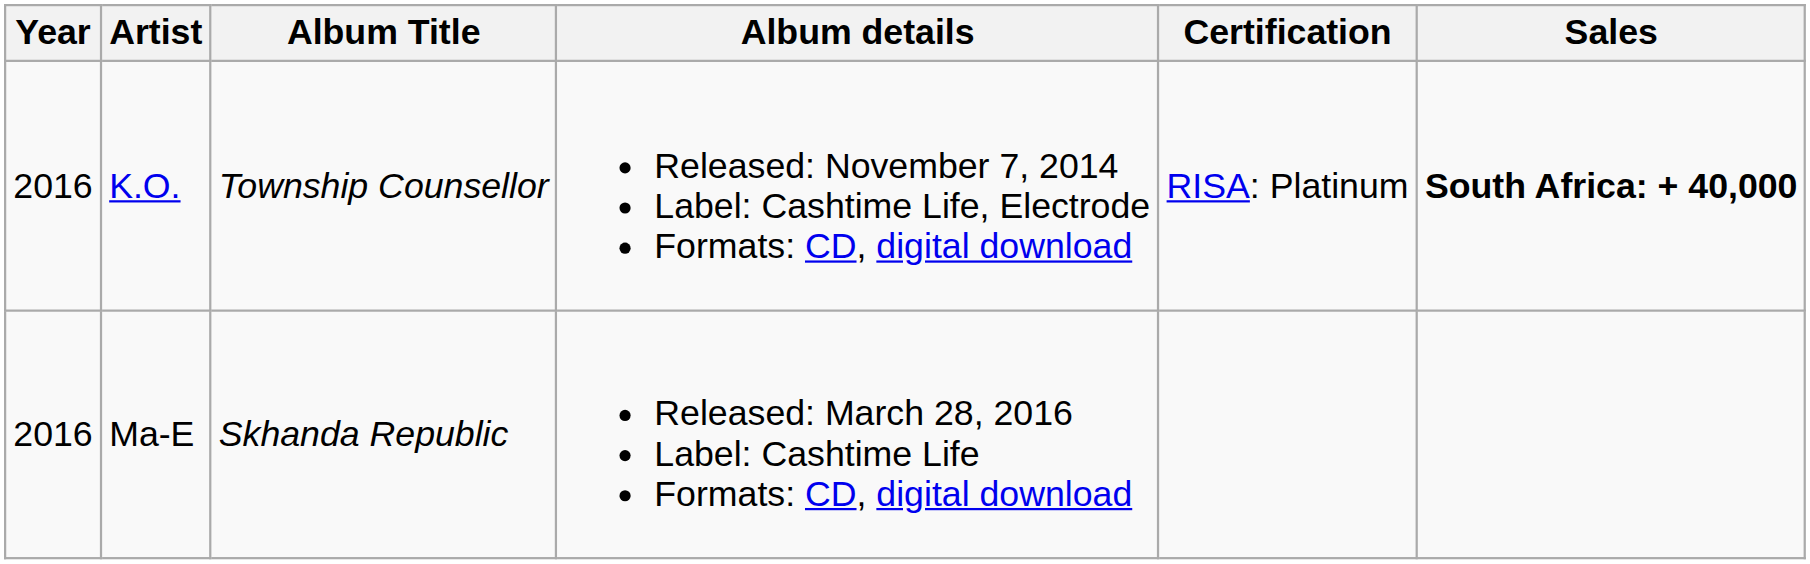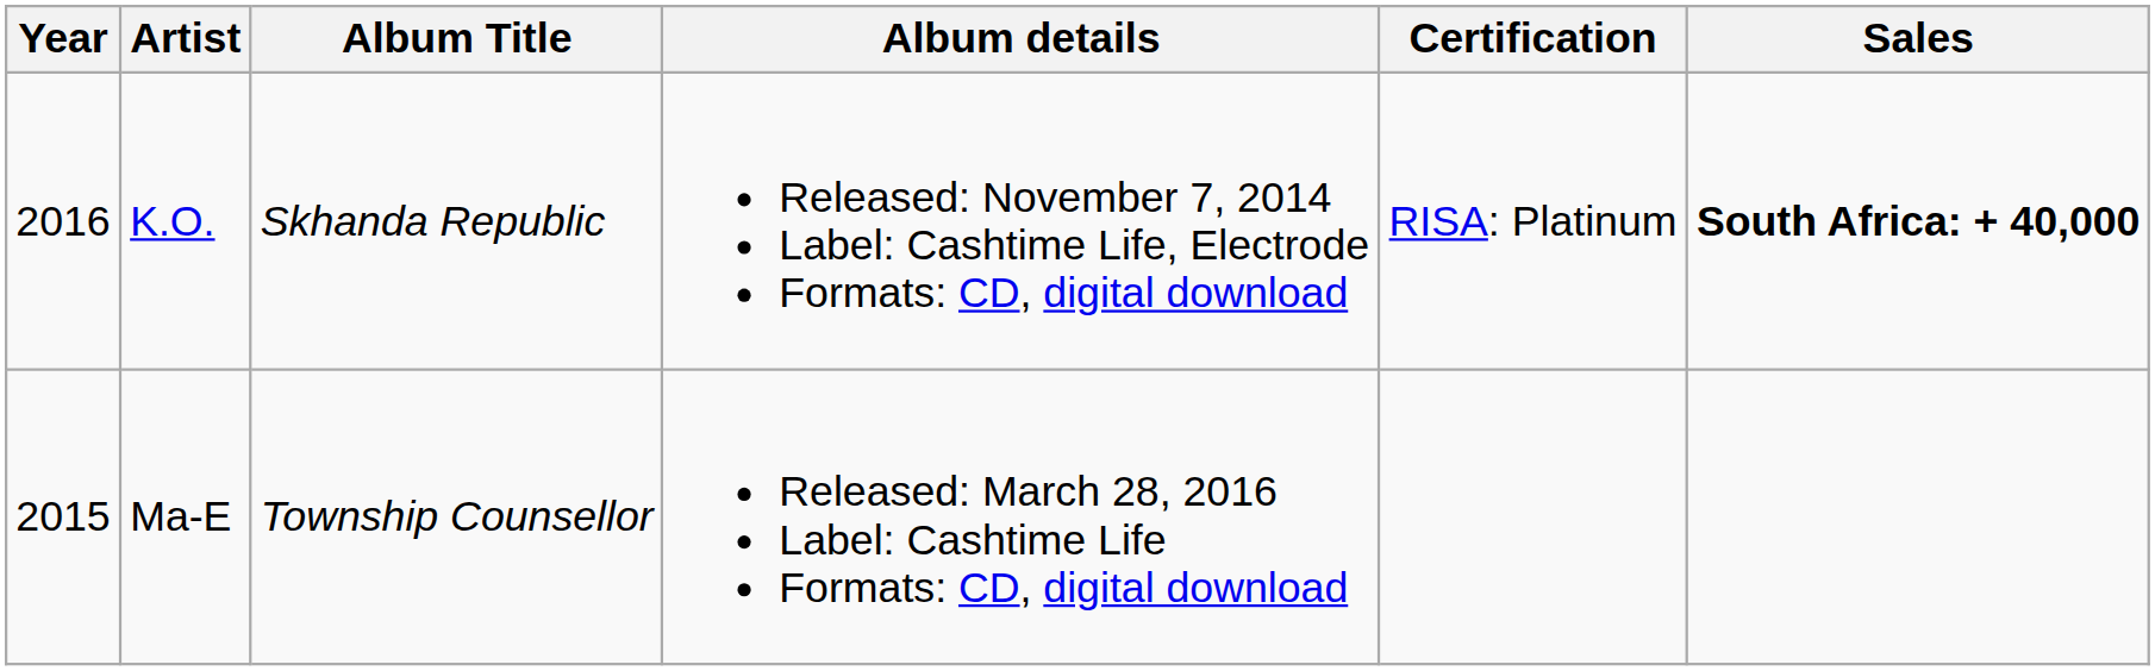K.O. | Album Title: Township Counsellor -> Skhanda Republic
Ma-E | Year: 2016 -> 2015
Ma-E | Album Title: Skhanda Republic -> Township Counsellor
